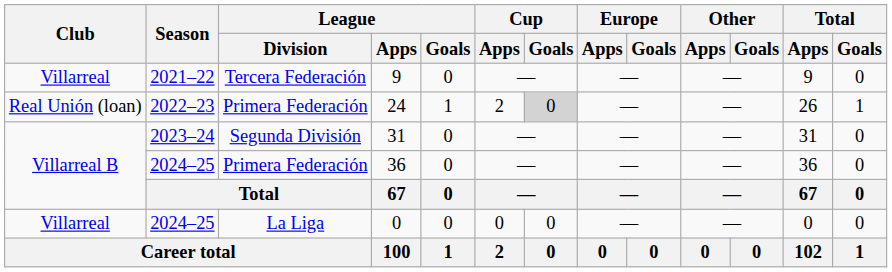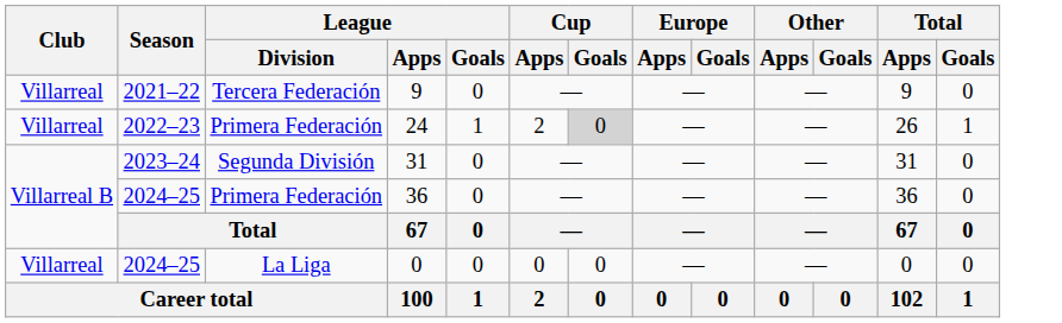24 | Club: Real Unión (loan) -> Villarreal
